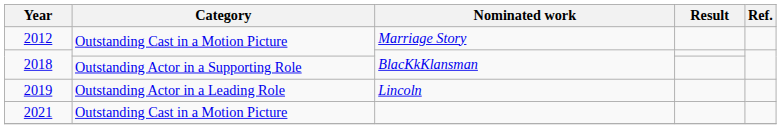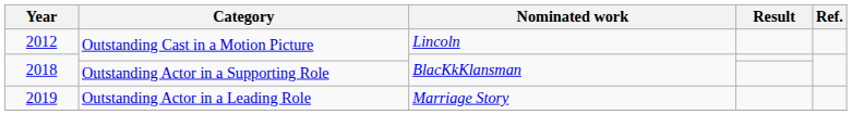2012 | Nominated work: Marriage Story -> Lincoln
2019 | Nominated work: Lincoln -> Marriage Story
- row: 2021 | Outstanding Cast in a Motion Picture
